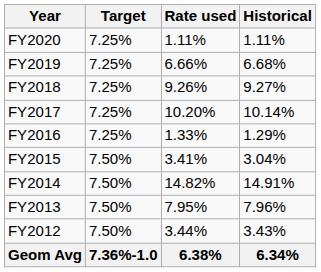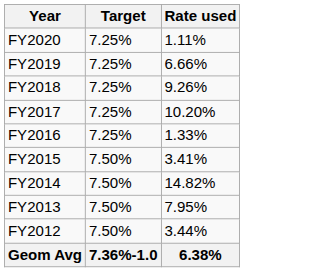- column: Historical | 1.11% | 6.68% | 9.27% | 10.14% | 1.29% | 3.04% | 14.91% | 7.96% | 3.43% | 6.34%
